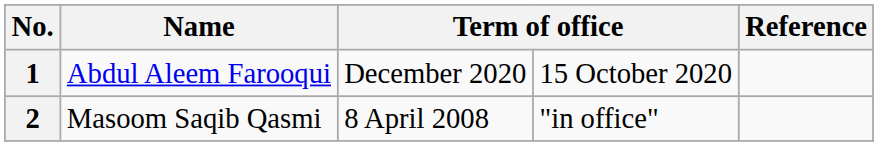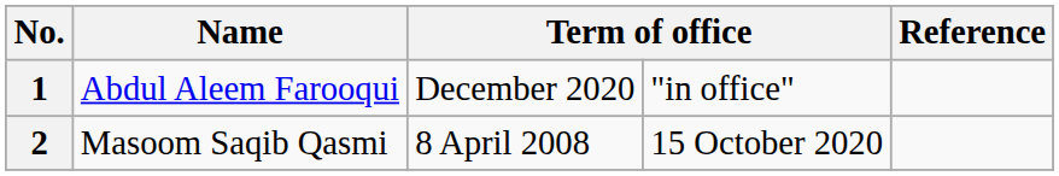1 | column 4: 15 October 2020 -> "in office"
2 | column 4: "in office" -> 15 October 2020
